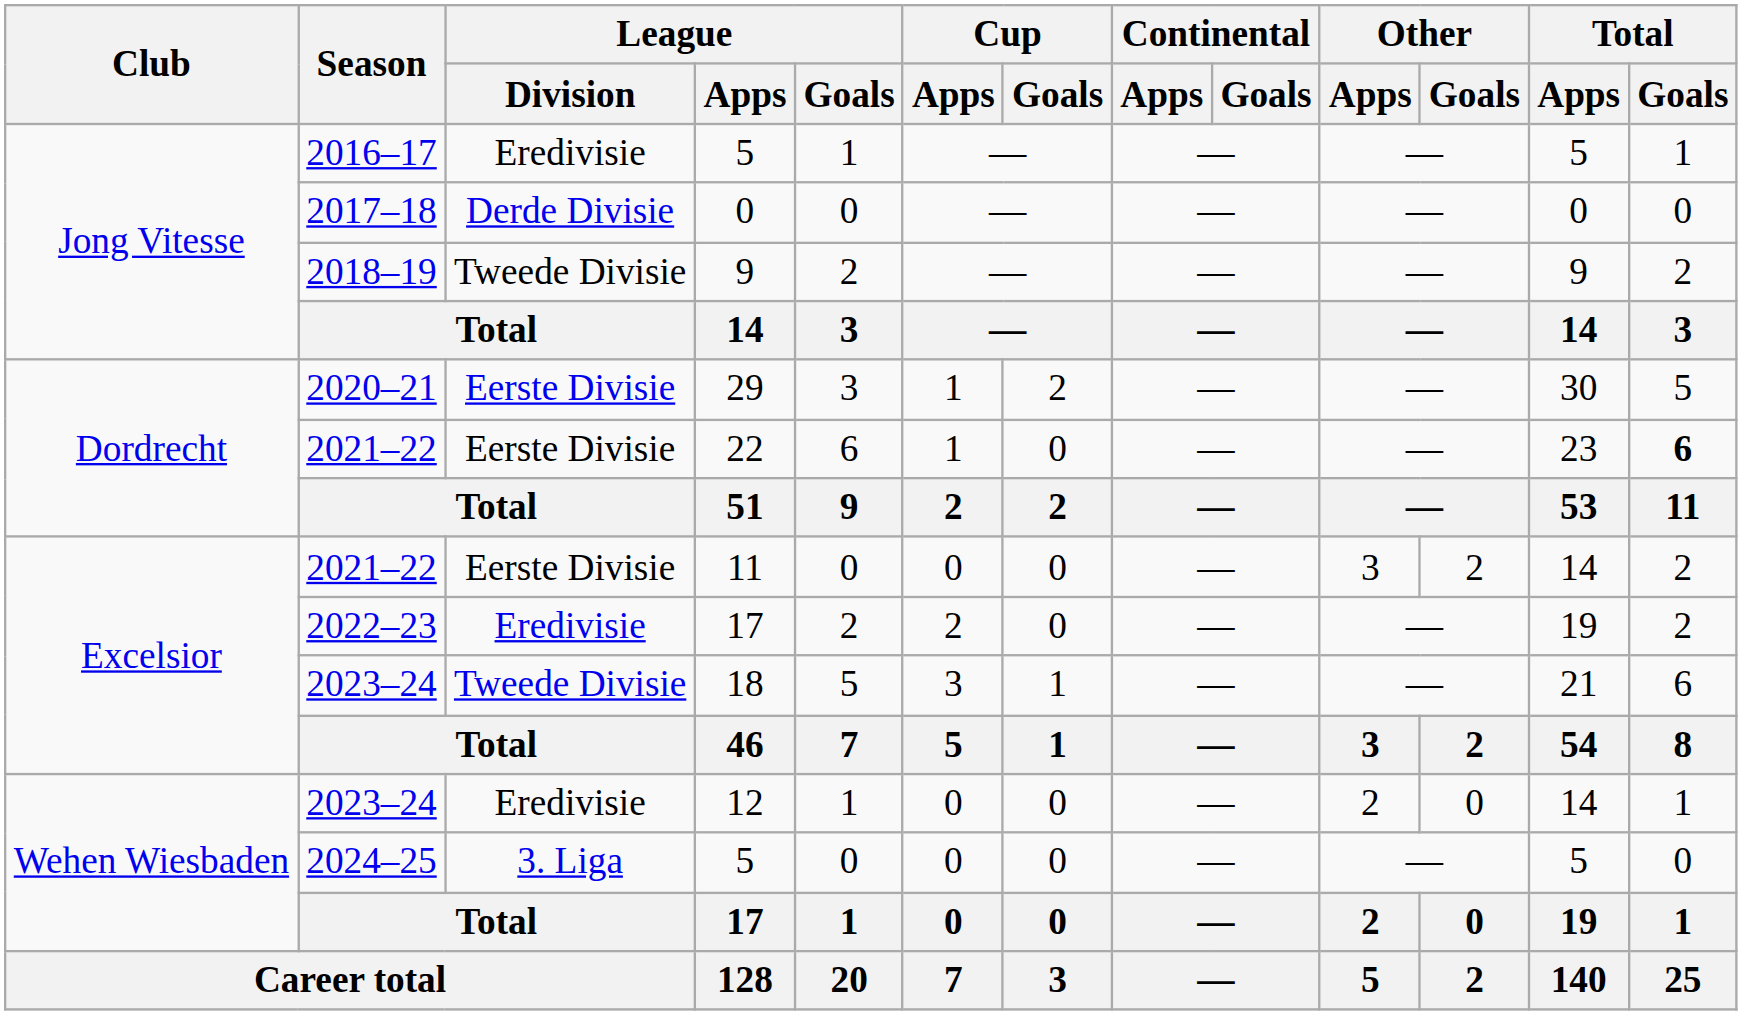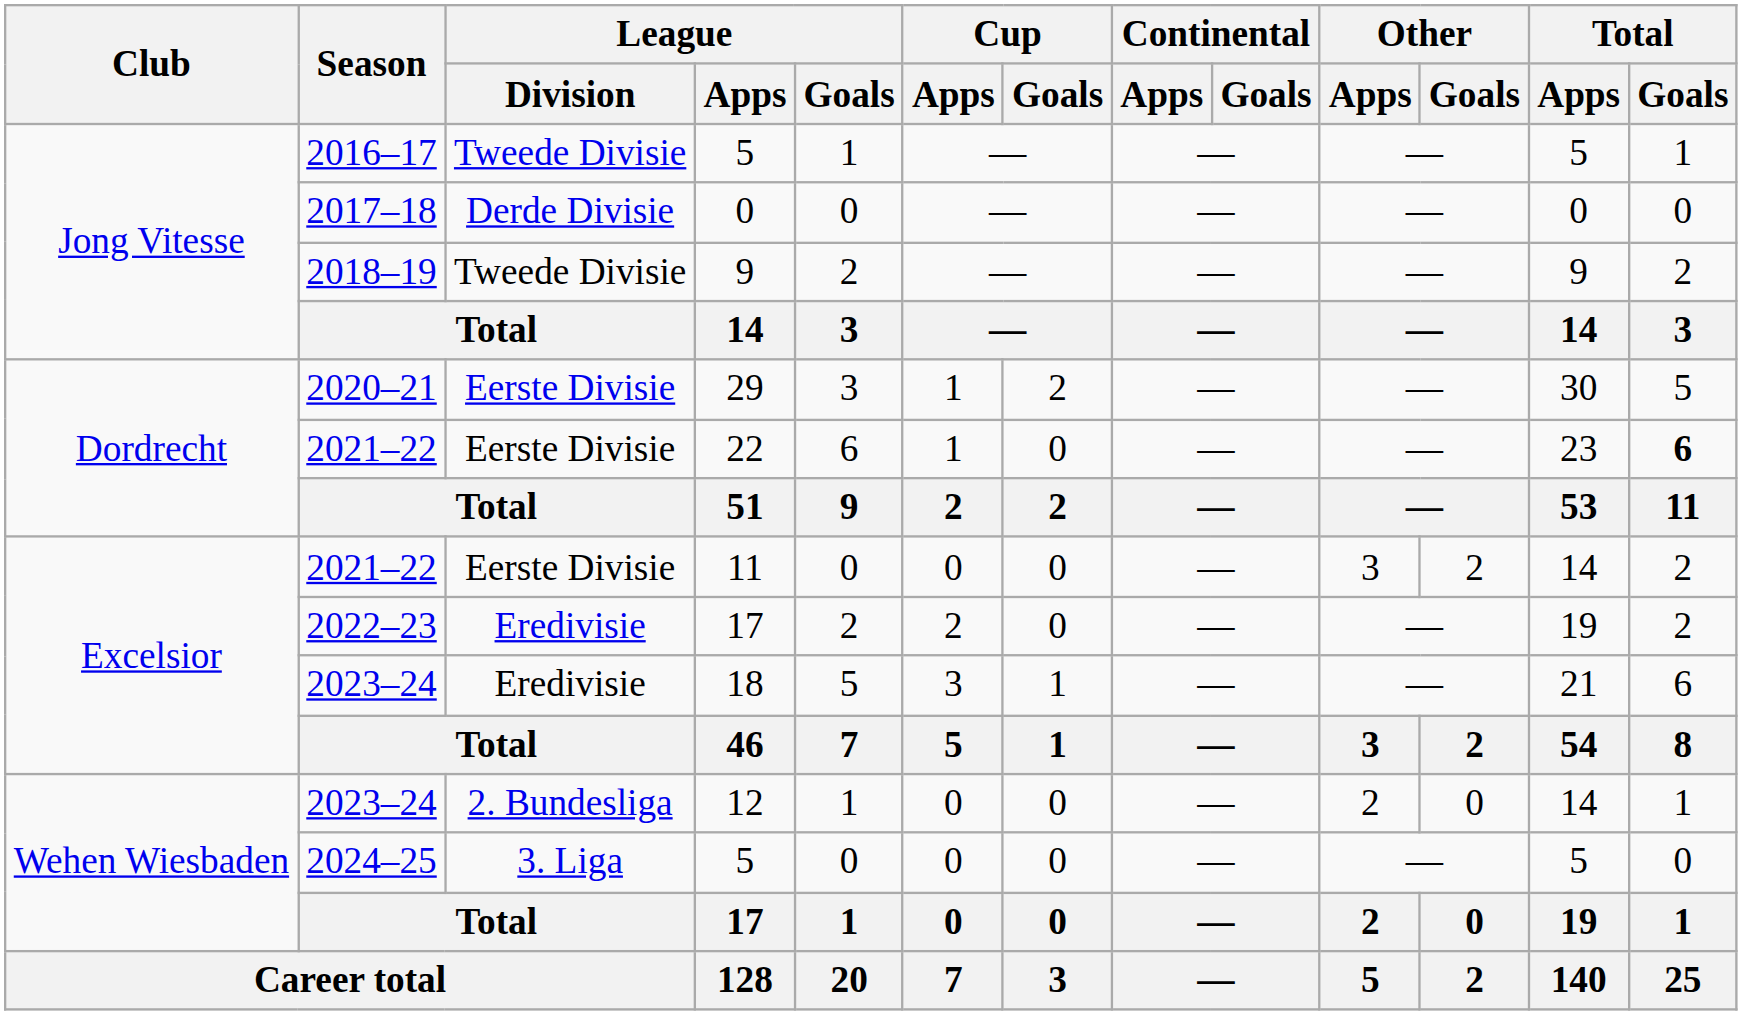2016–17 / 5 | League / Division: Eredivisie -> Tweede Divisie
18 | League / Division: Tweede Divisie -> Eredivisie
12 | League / Division: Eredivisie -> 2. Bundesliga
